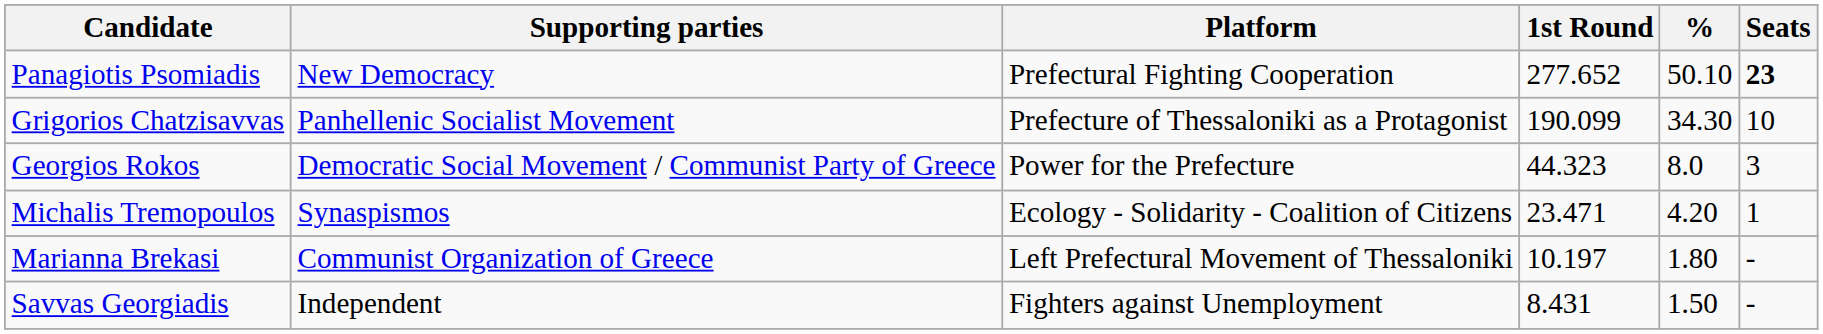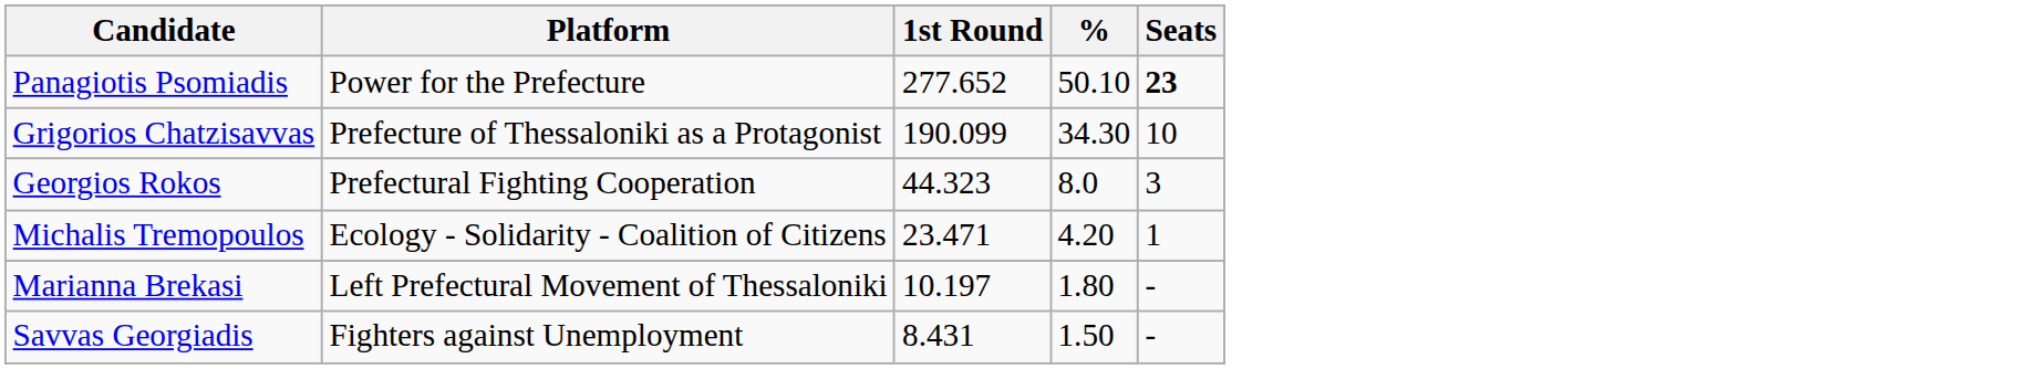- column: Supporting parties | New Democracy | Panhellenic Socialist Movement | Democratic Social Movement / Communist Party of Greece | Synaspismos | Communist Organization of Greece | Independent
Panagiotis Psomiadis | Platform: Prefectural Fighting Cooperation -> Power for the Prefecture
Georgios Rokos | Platform: Power for the Prefecture -> Prefectural Fighting Cooperation
